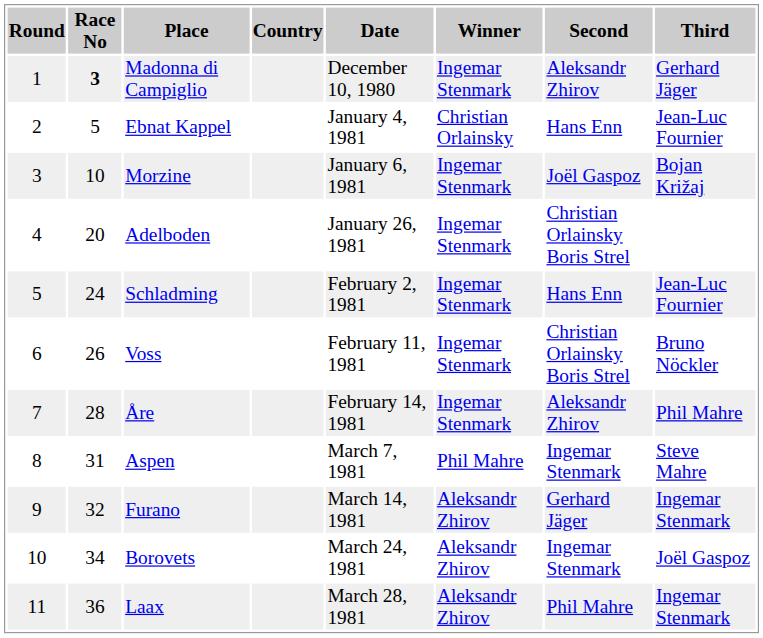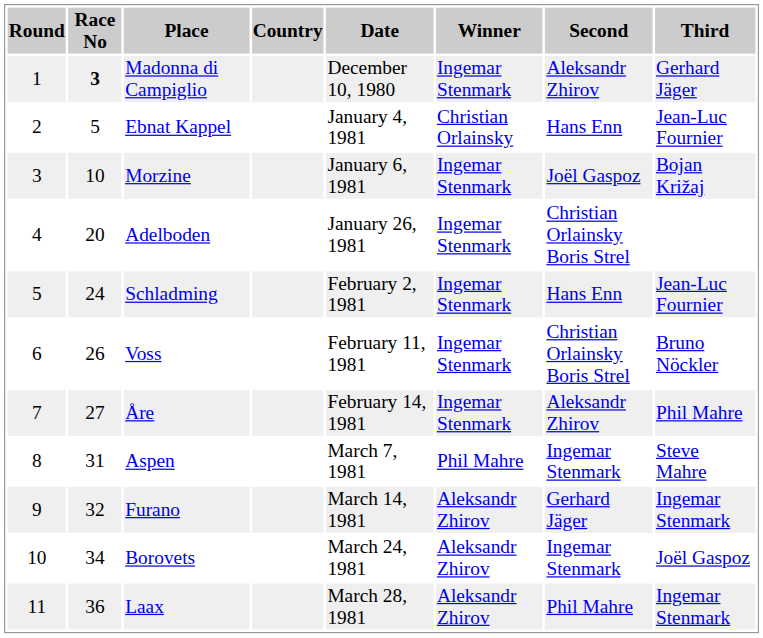Åre | Race No: 28 -> 27
